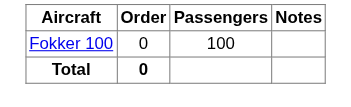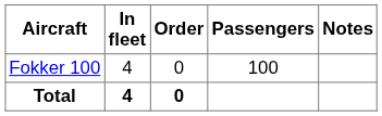+ column: In fleet | 4 | 4
